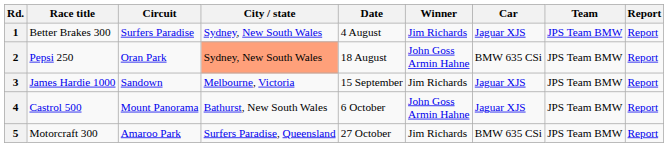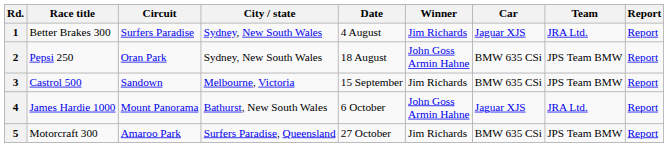1 | Team: JPS Team BMW -> JRA Ltd.
2 | City / state: lightsalmon background -> no background
3 | Race title: James Hardie 1000 -> Castrol 500
3 | Car: Jaguar XJS -> BMW 635 CSi
4 | Race title: Castrol 500 -> James Hardie 1000
4 | Team: JPS Team BMW -> JRA Ltd.
